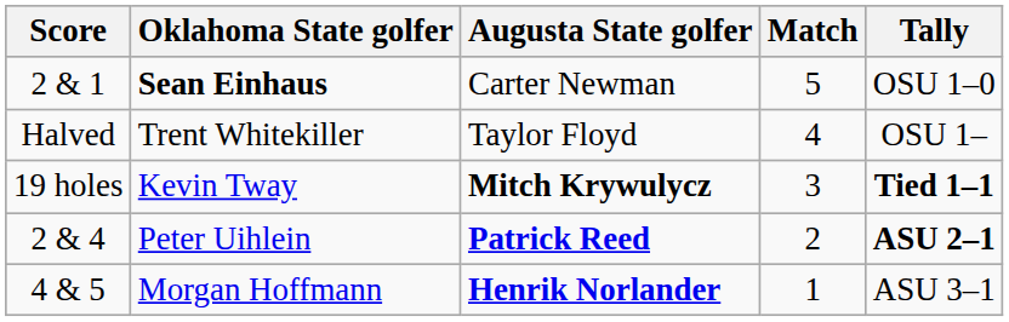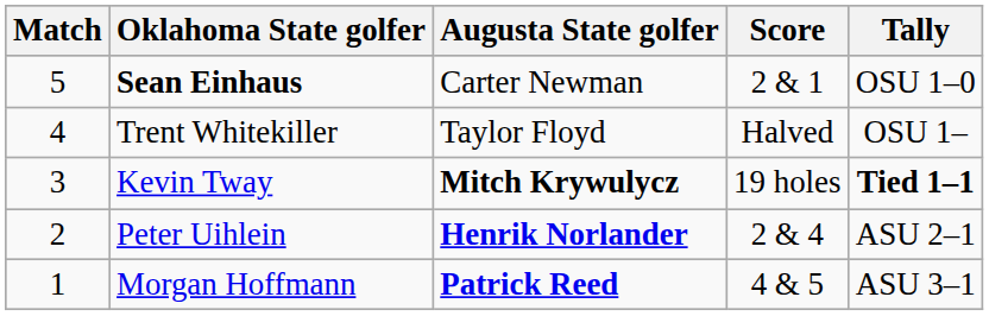columns swapped: Match <-> Score
Peter Uihlein | Augusta State golfer: Patrick Reed -> Henrik Norlander
Peter Uihlein | Tally: bold -> normal
Morgan Hoffmann | Augusta State golfer: Henrik Norlander -> Patrick Reed
